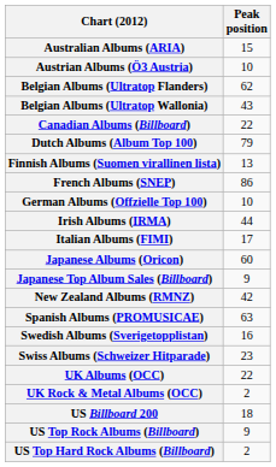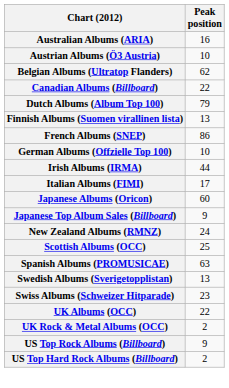Australian Albums (ARIA) | Peak position: 15 -> 16
- row: Belgian Albums (Ultratop Wallonia) | 43
New Zealand Albums (RMNZ) | Peak position: 42 -> 24
+ row: Scottish Albums (OCC) | 25
Swedish Albums (Sverigetopplistan) | Peak position: 16 -> 13
- row: US Billboard 200 | 18
